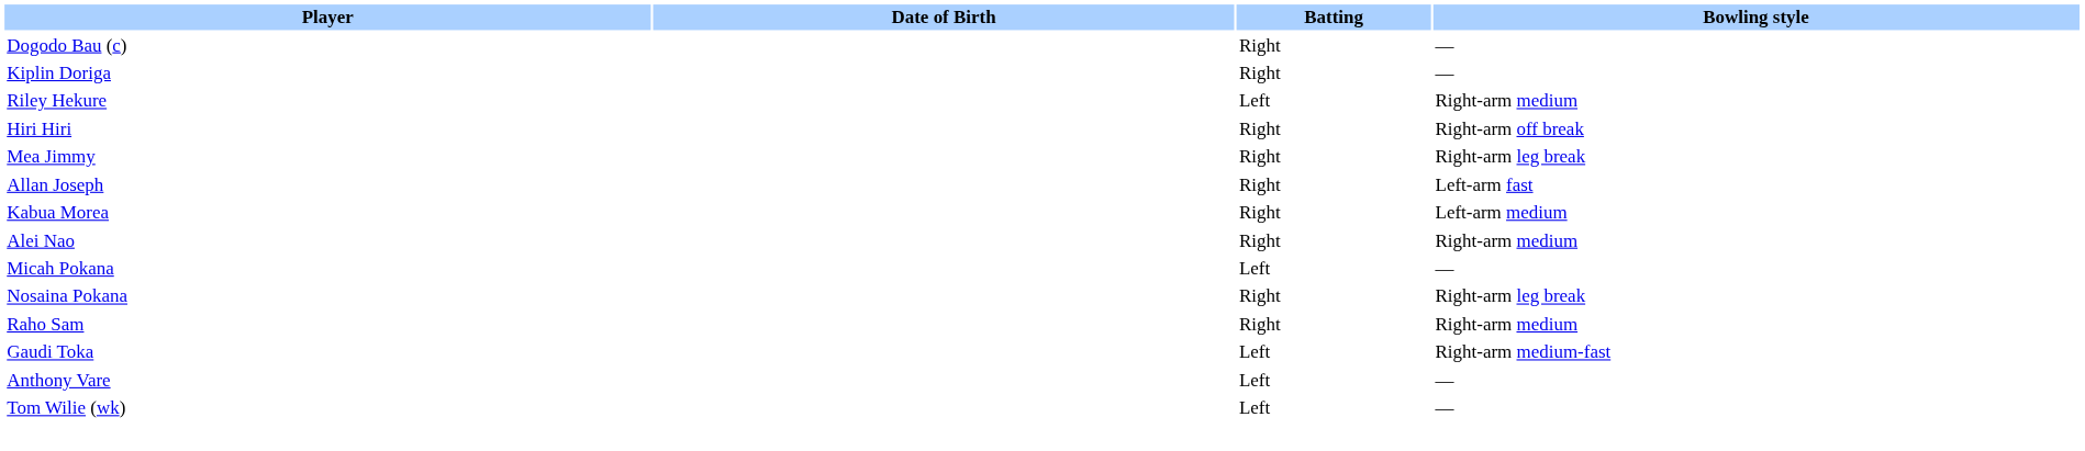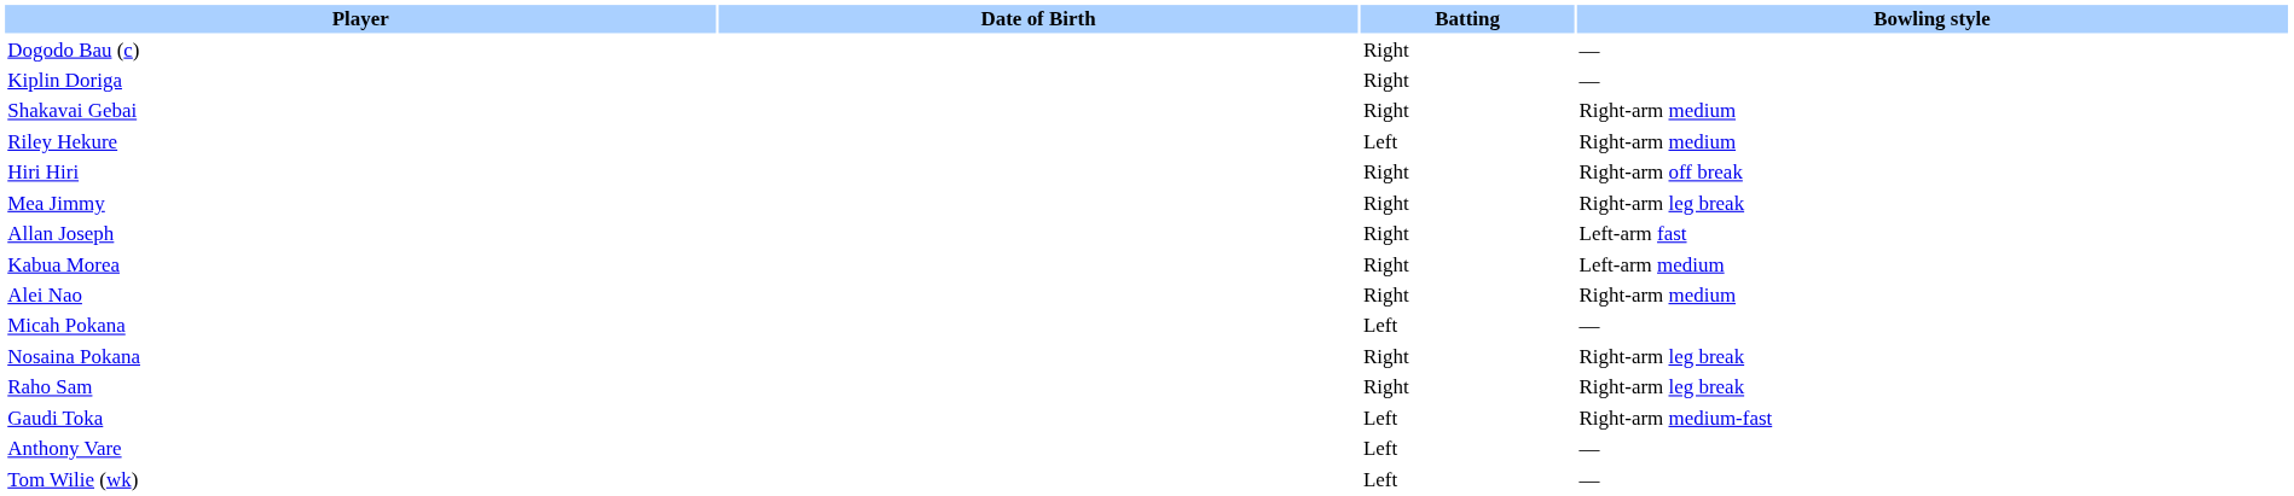+ row: Shakavai Gebai | Right | Right-arm medium
Raho Sam | Bowling style: Right-arm medium -> Right-arm leg break
